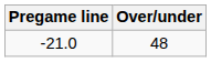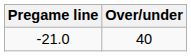-21.0 | Over/under: 48 -> 40
